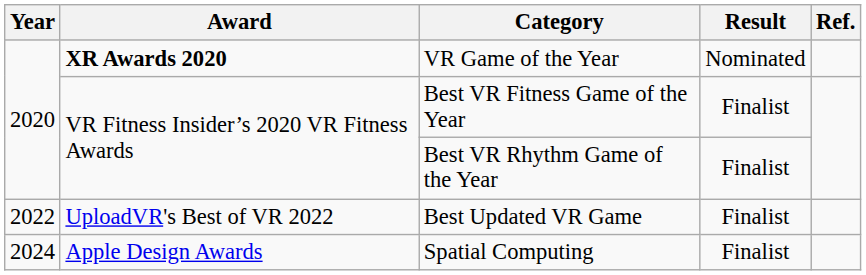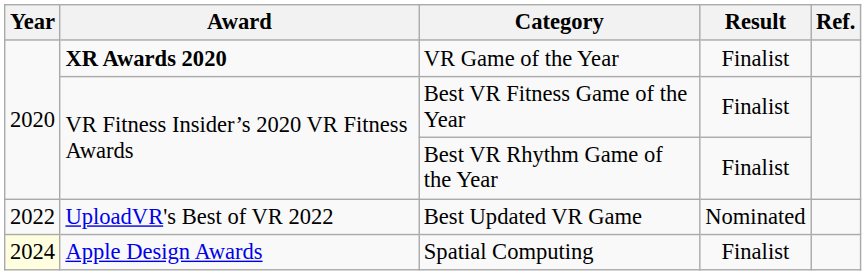VR Game of the Year | Result: Nominated -> Finalist
Best Updated VR Game | Result: Finalist -> Nominated
Spatial Computing | Year: no background -> lightyellow background
